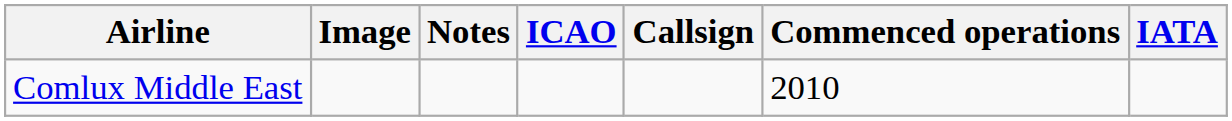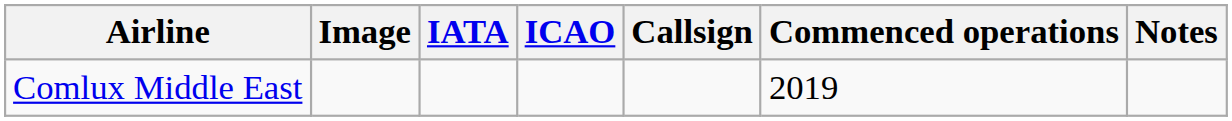columns swapped: IATA <-> Notes
Comlux Middle East | Commenced operations: 2010 -> 2019
